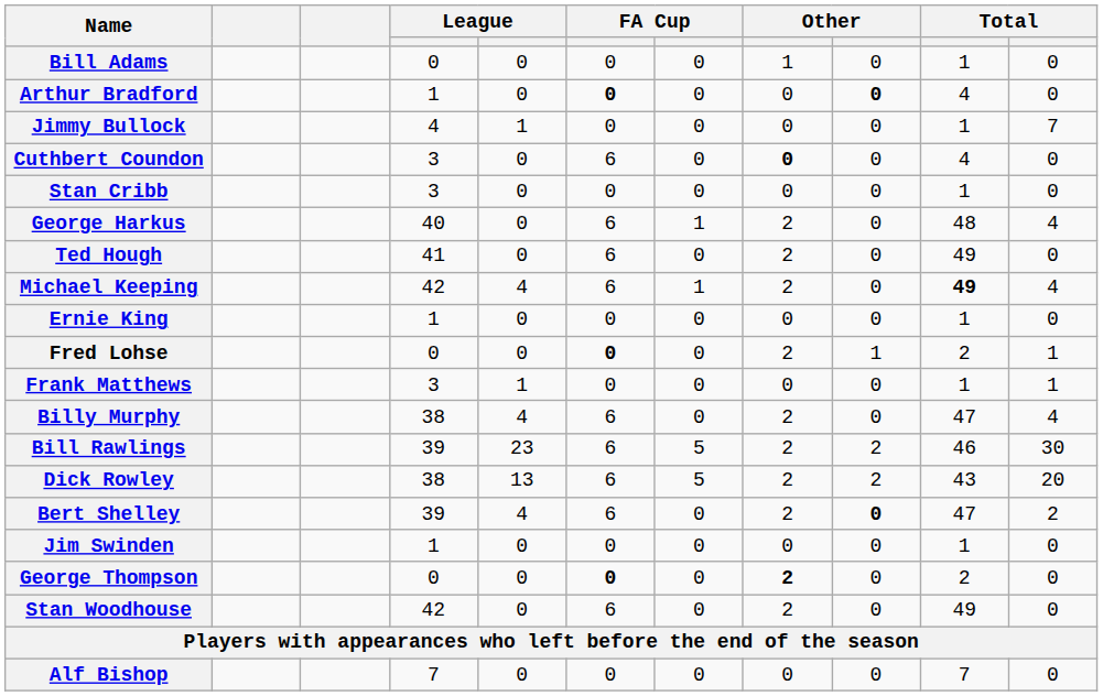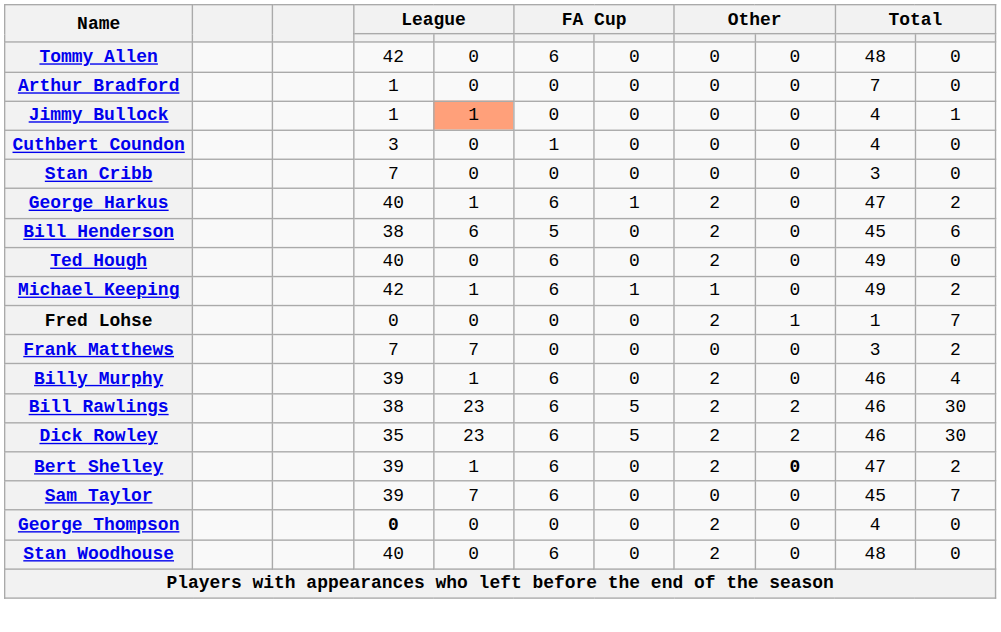- row: Bill Adams | 0 | 0 | 0 | 0 | 1 | 0 | 1 | 0
+ row: Tommy Allen | 42 | 0 | 6 | 0 | 0 | 0 | 48 | 0
Arthur Bradford | column 6: bold -> normal
Arthur Bradford | column 9: bold -> normal
Arthur Bradford | column 10: 4 -> 7
Jimmy Bullock | column 4: 4 -> 1
Jimmy Bullock | column 5: no background -> lightsalmon background
Jimmy Bullock | column 10: 1 -> 4
Jimmy Bullock | column 11: 7 -> 1
Cuthbert Coundon | column 6: 6 -> 1
Cuthbert Coundon | column 8: bold -> normal
Stan Cribb | column 4: 3 -> 7
Stan Cribb | column 10: 1 -> 3
George Harkus | column 5: 0 -> 1
George Harkus | column 10: 48 -> 47
George Harkus | column 11: 4 -> 2
+ row: Bill Henderson | 38 | 6 | 5 | 0 | 2 | 0 | 45 | 6
Ted Hough | column 4: 41 -> 40
Michael Keeping | column 5: 4 -> 1
Michael Keeping | column 8: 2 -> 1
Michael Keeping | column 10: bold -> normal
Michael Keeping | column 11: 4 -> 2
- row: Ernie King | 1 | 0 | 0 | 0 | 0 | 0 | 1 | 0
Fred Lohse | column 6: bold -> normal
Fred Lohse | column 10: 2 -> 1
Fred Lohse | column 11: 1 -> 7
Frank Matthews | column 4: 3 -> 7
Frank Matthews | column 5: 1 -> 7
Frank Matthews | column 10: 1 -> 3
Frank Matthews | column 11: 1 -> 2
Billy Murphy | column 4: 38 -> 39
Billy Murphy | column 5: 4 -> 1
Billy Murphy | column 10: 47 -> 46
Bill Rawlings | column 4: 39 -> 38
Dick Rowley | column 4: 38 -> 35
Dick Rowley | column 5: 13 -> 23
Dick Rowley | column 10: 43 -> 46
Dick Rowley | column 11: 20 -> 30
Bert Shelley | column 5: 4 -> 1
- row: Jim Swinden | 1 | 0 | 0 | 0 | 0 | 0 | 1 | 0
+ row: Sam Taylor | 39 | 7 | 6 | 0 | 0 | 0 | 45 | 7
George Thompson | column 4: normal -> bold
George Thompson | column 6: bold -> normal
George Thompson | column 8: bold -> normal
George Thompson | column 10: 2 -> 4
Stan Woodhouse | column 4: 42 -> 40
Stan Woodhouse | column 10: 49 -> 48
- row: Alf Bishop | 7 | 0 | 0 | 0 | 0 | 0 | 7 | 0
